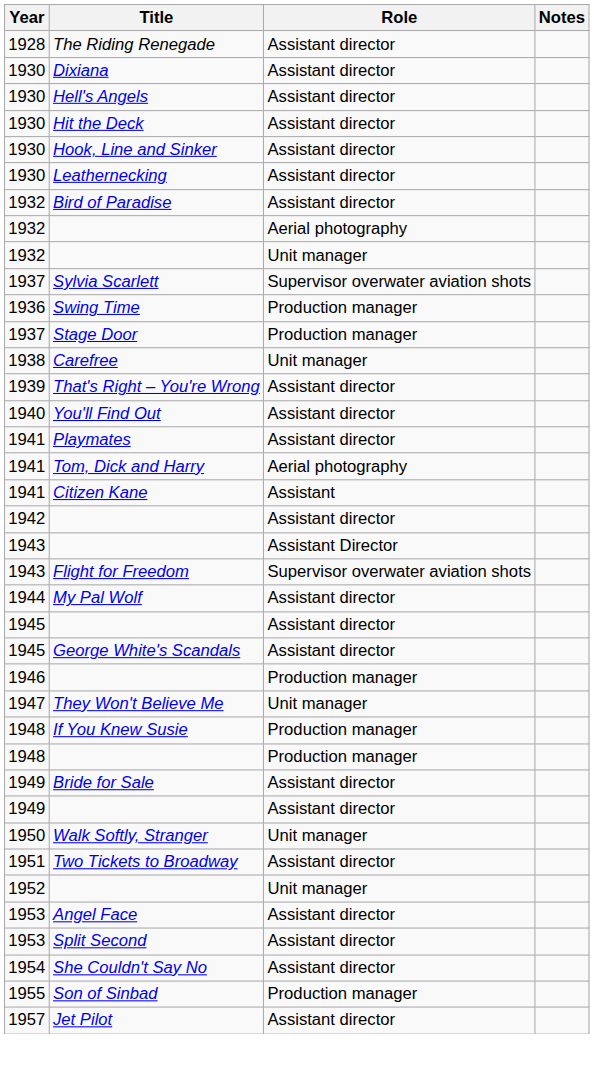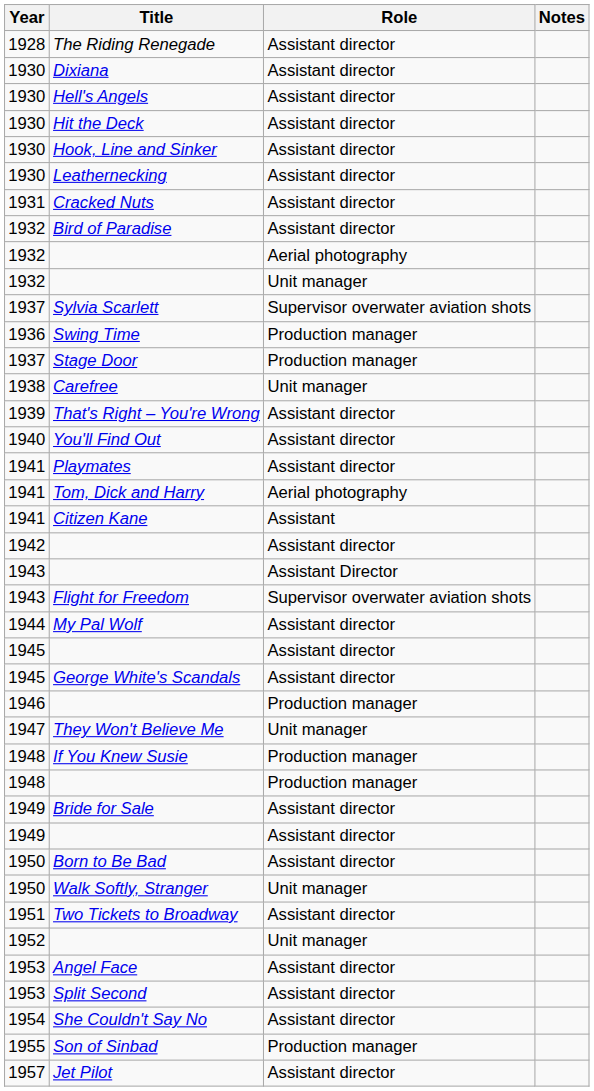+ row: 1931 | Cracked Nuts | Assistant director
+ row: 1950 | Born to Be Bad | Assistant director
